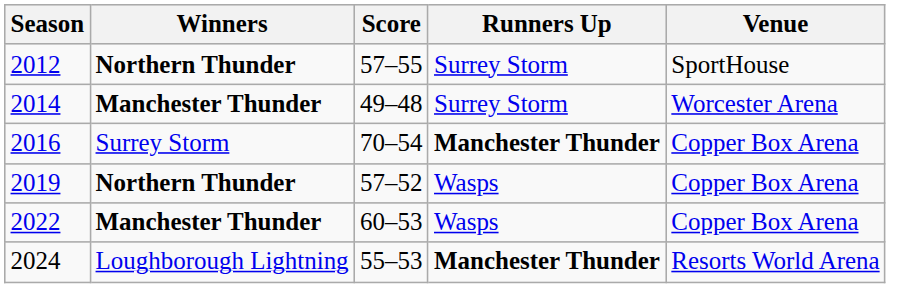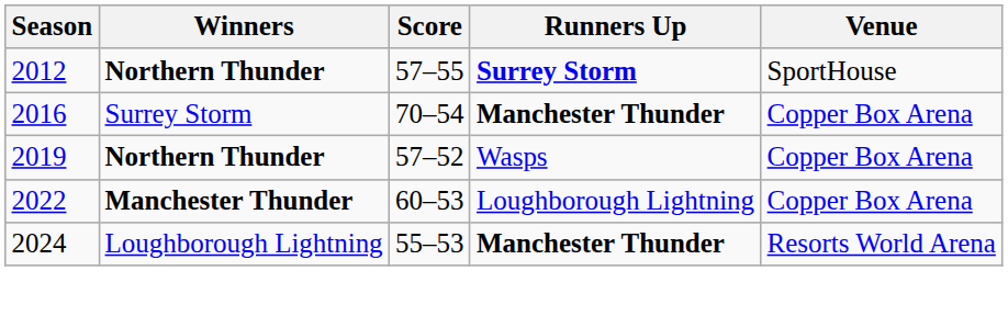2012 | Runners Up: normal -> bold
- row: 2014 | Manchester Thunder | 49–48 | Surrey Storm | Worcester Arena
2022 | Runners Up: Wasps -> Loughborough Lightning
